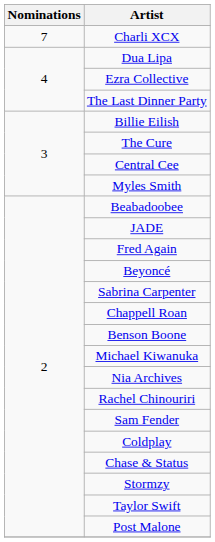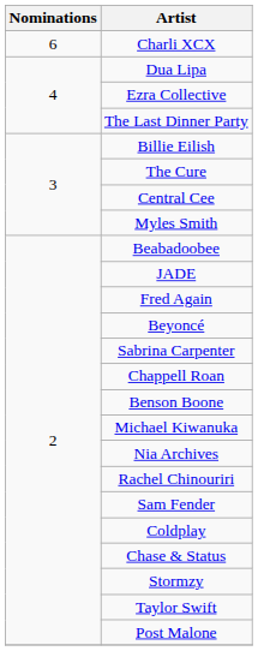Charli XCX | Nominations: 7 -> 6
